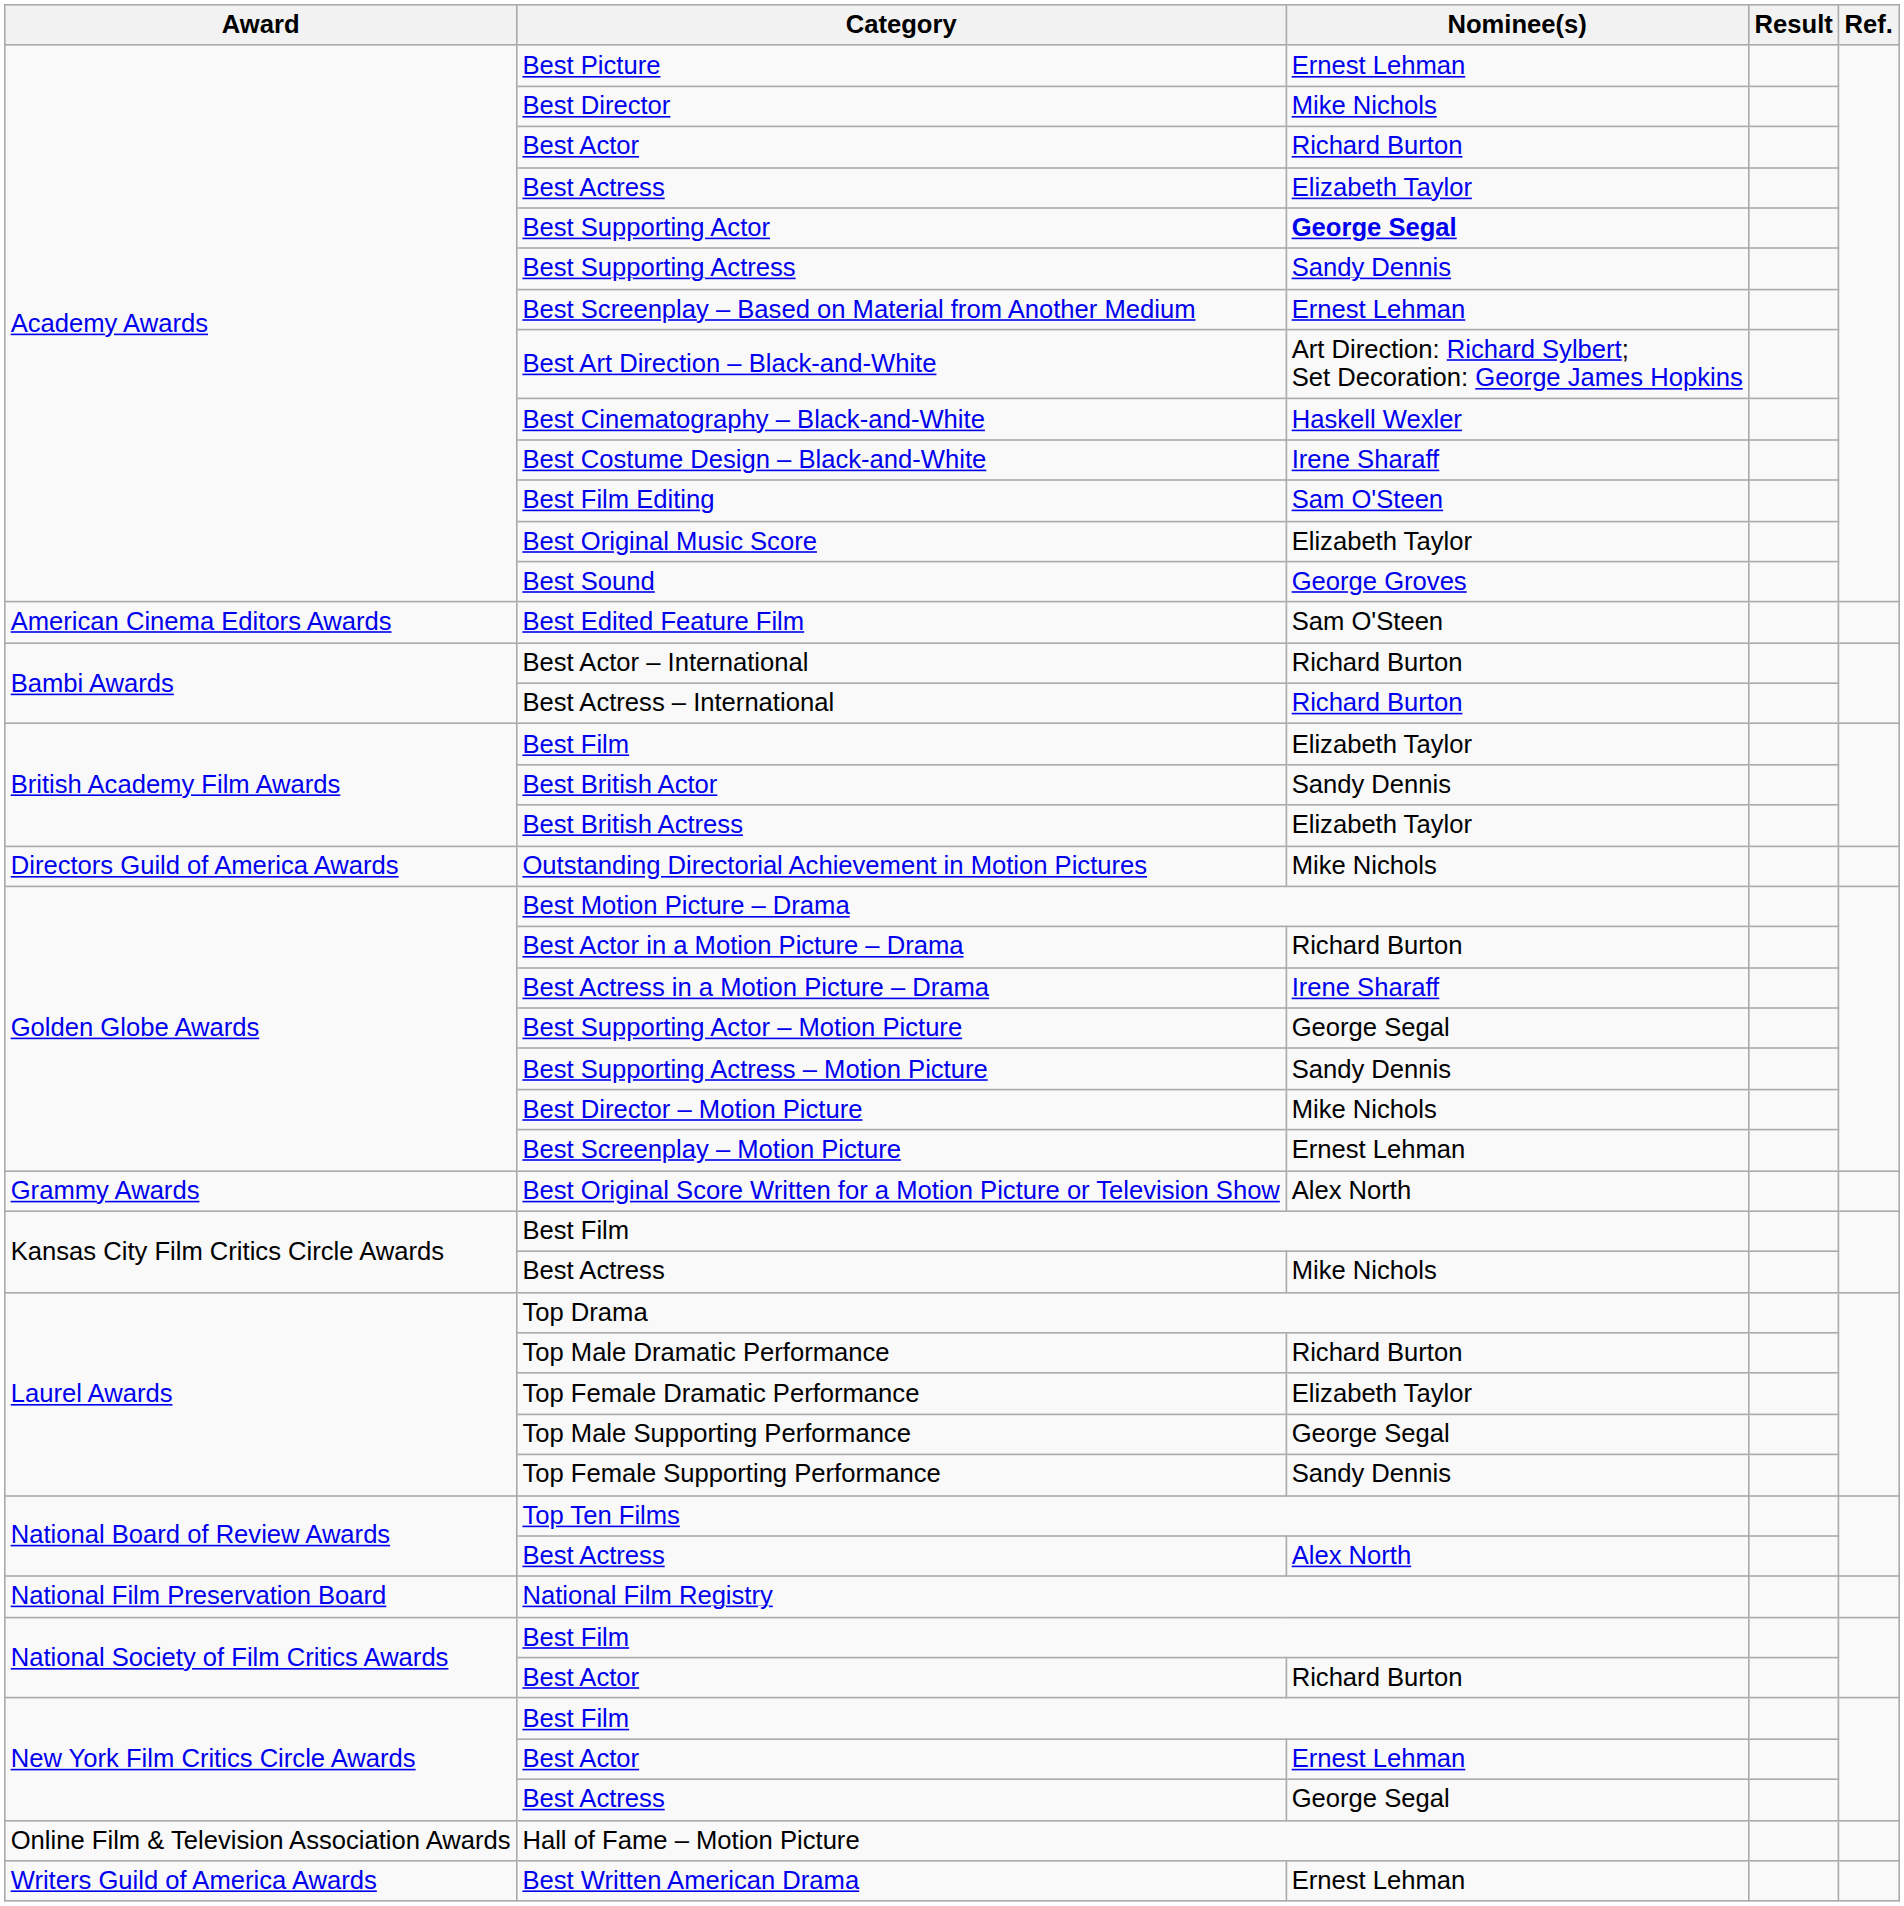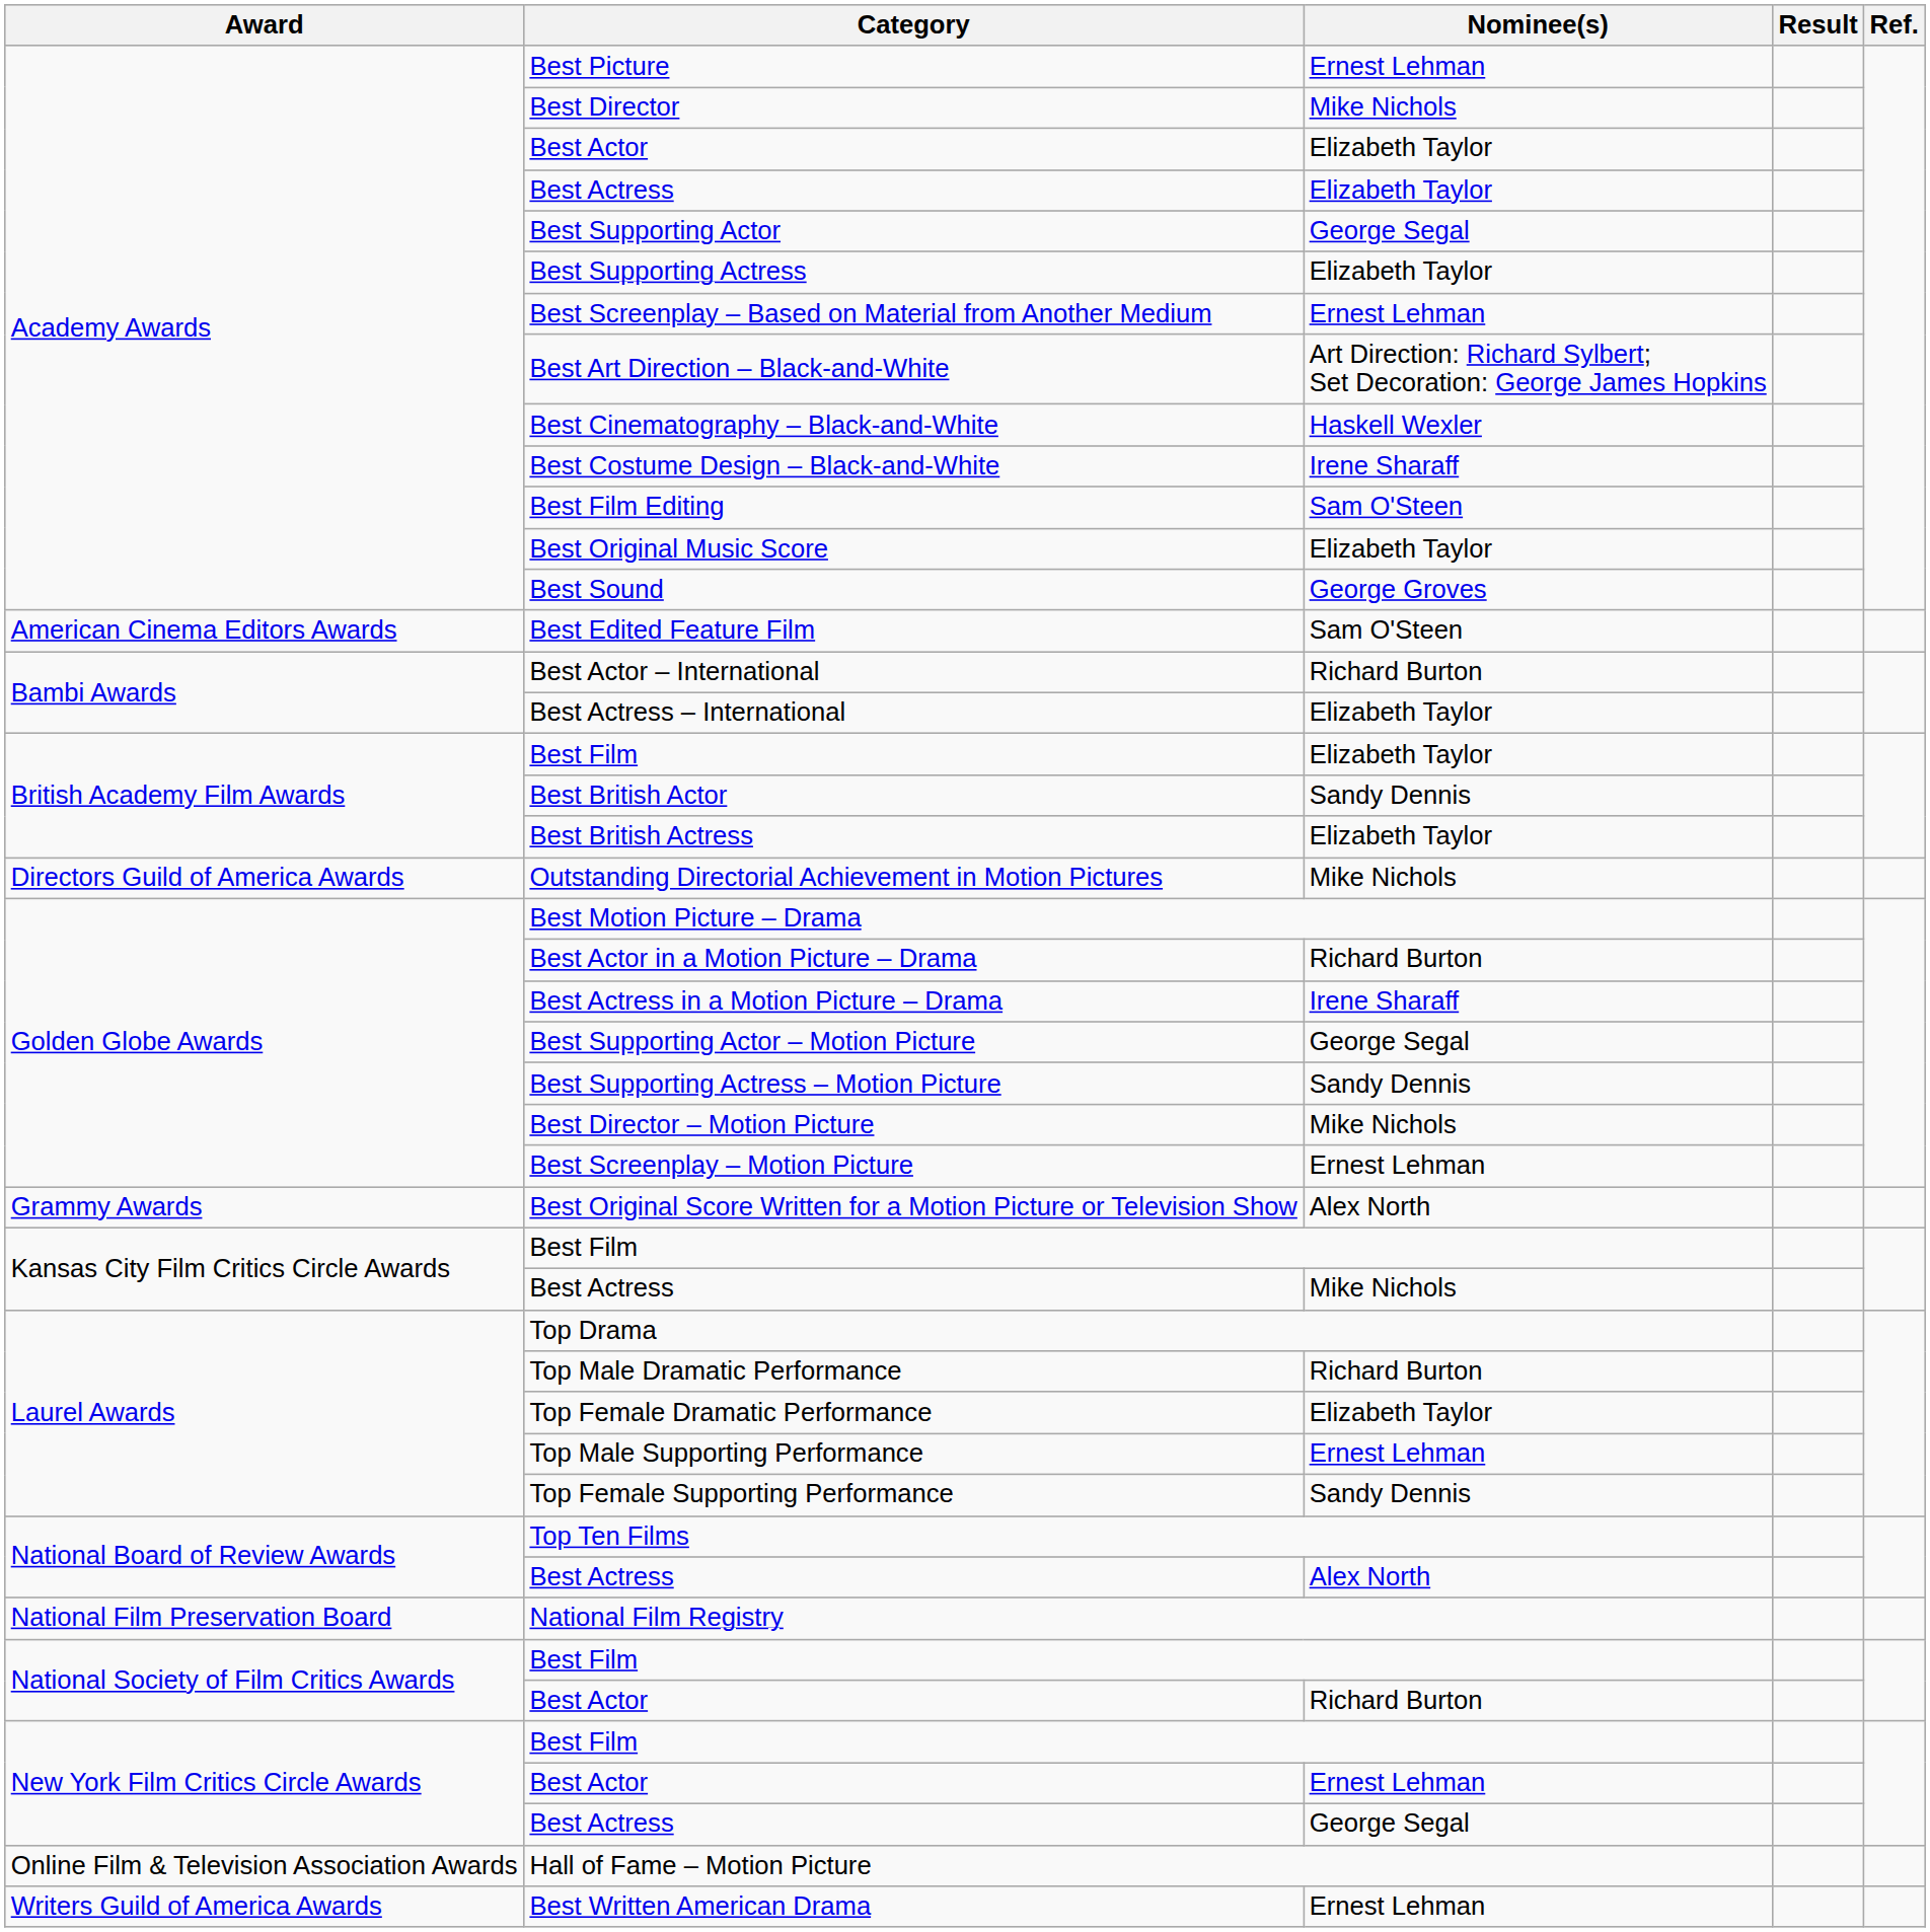Academy Awards / Best Actor | Nominee(s): Richard Burton -> Elizabeth Taylor
Best Supporting Actor | Nominee(s): bold -> normal
Best Supporting Actress | Nominee(s): Sandy Dennis -> Elizabeth Taylor
Best Actress – International | Nominee(s): Richard Burton -> Elizabeth Taylor
Top Male Supporting Performance | Nominee(s): George Segal -> Ernest Lehman
